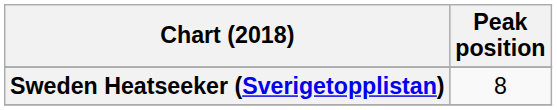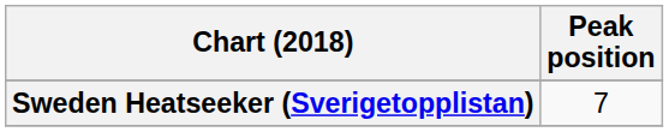Sweden Heatseeker (Sverigetopplistan) | Peak position: 8 -> 7
